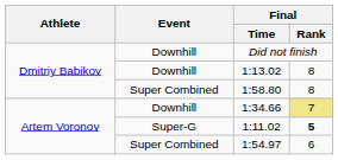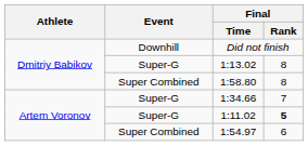1:13.02 | Event: Downhill -> Super-G
1:34.66 | Event: Downhill -> Super-G
1:34.66 | Final / Rank: khaki background -> no background
